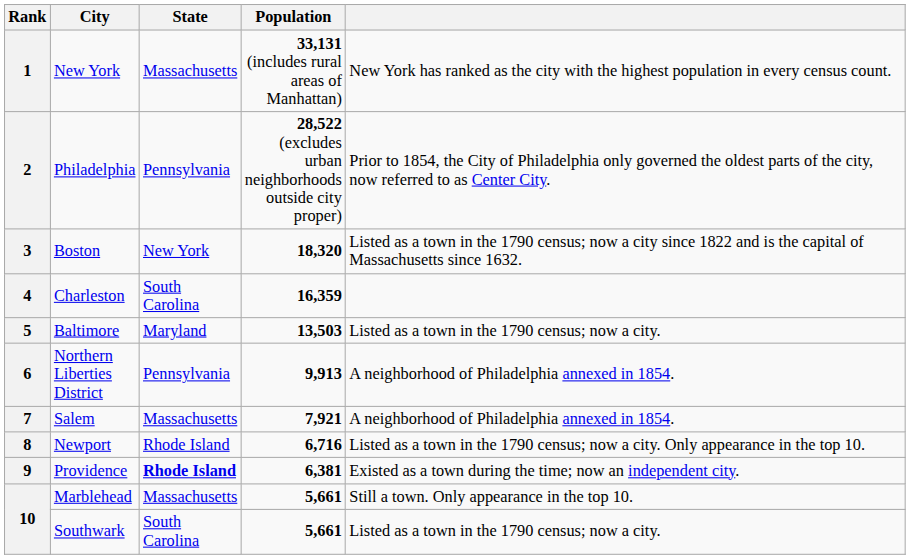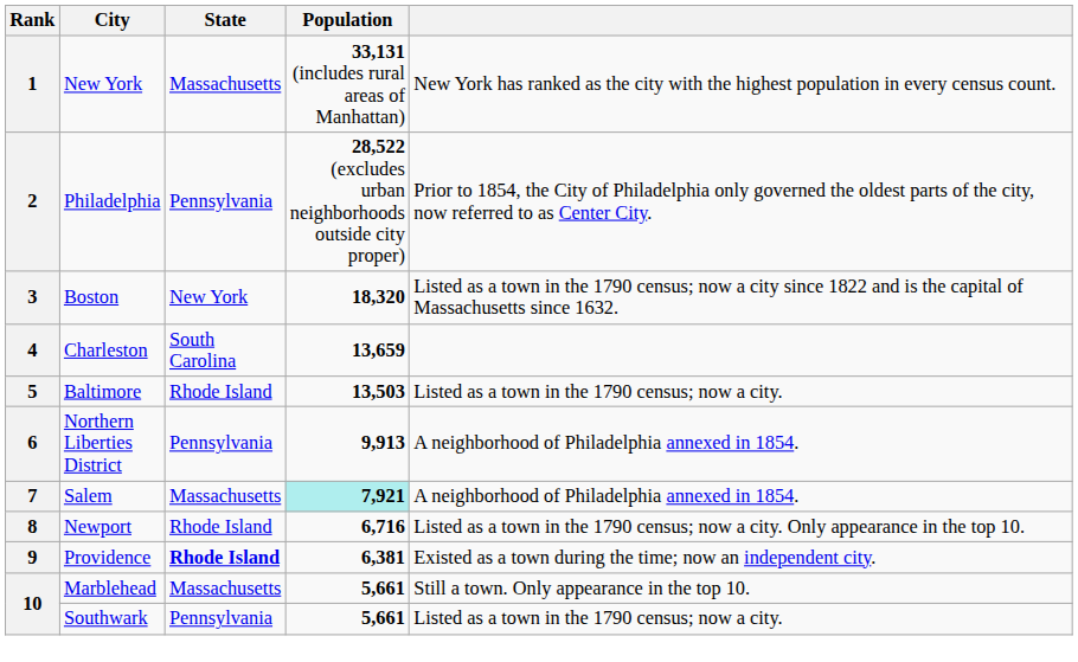4 | Population: 16,359 -> 13,659
5 | State: Maryland -> Rhode Island
7 | Population: no background -> paleturquoise background
10 / Southwark | State: South Carolina -> Pennsylvania
